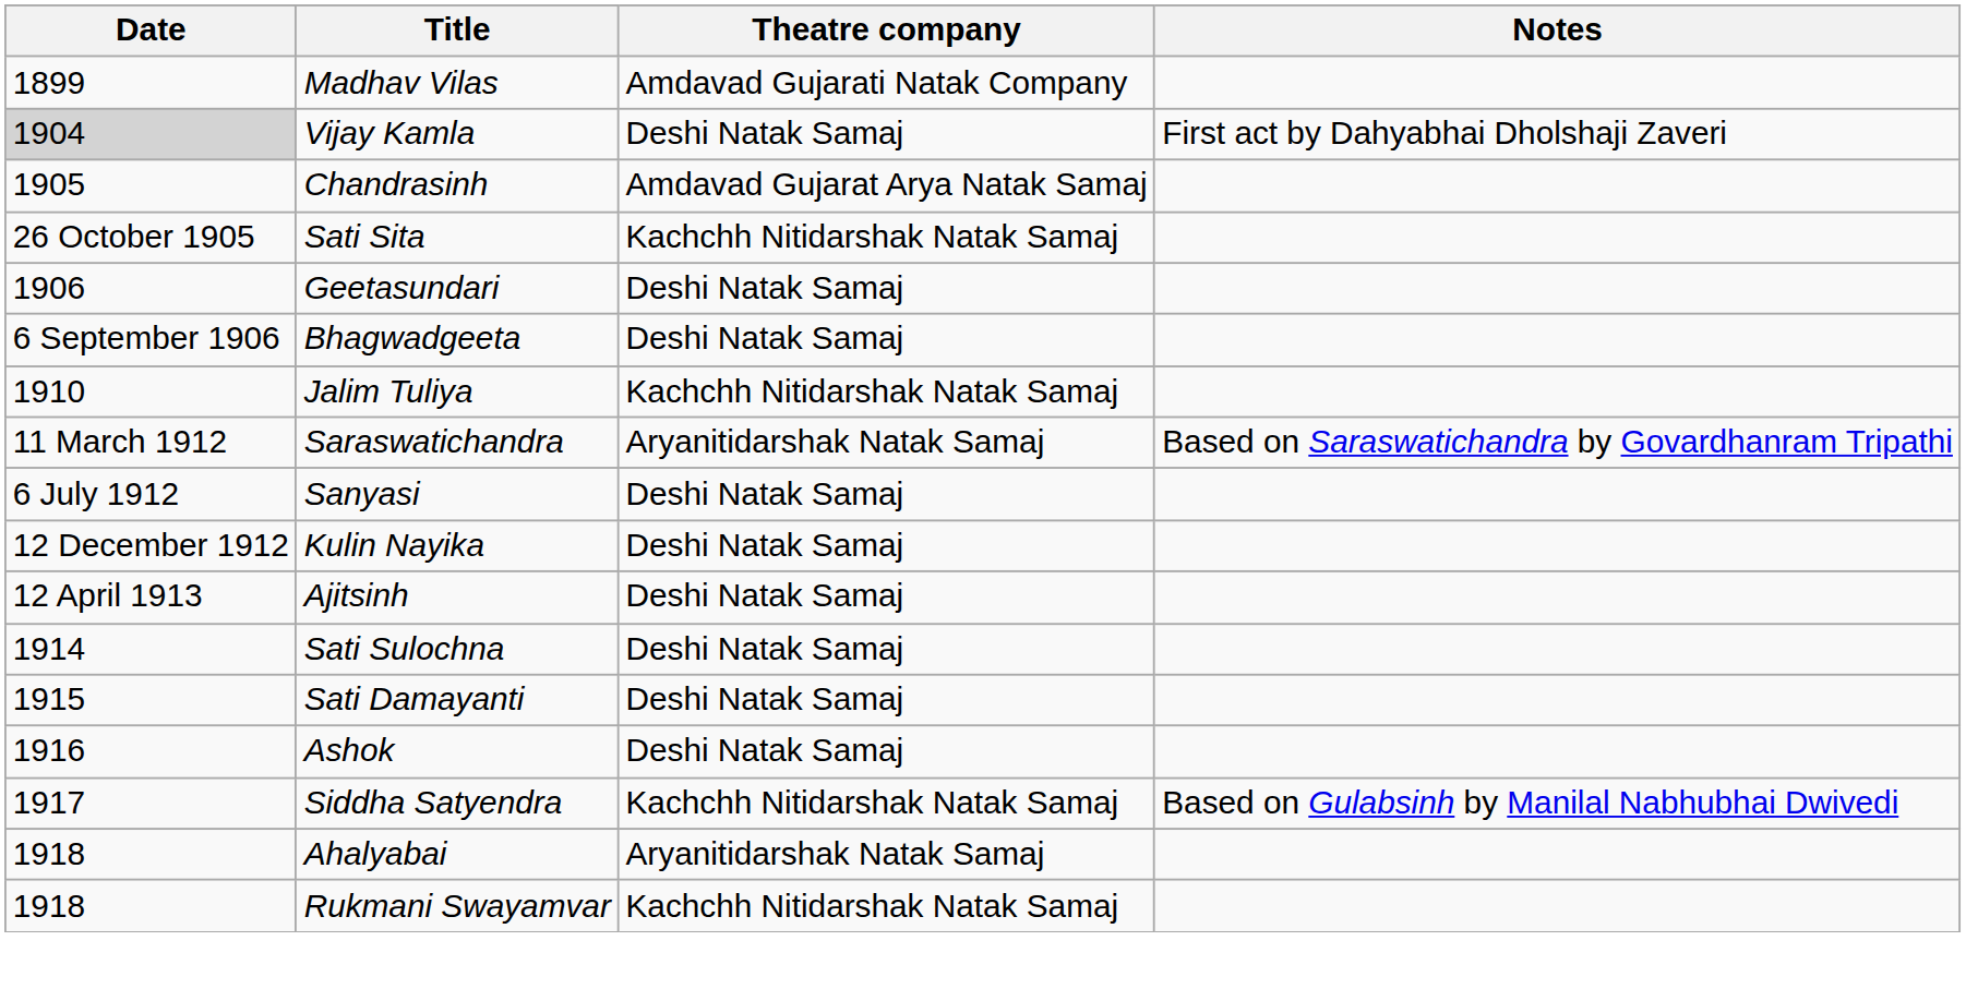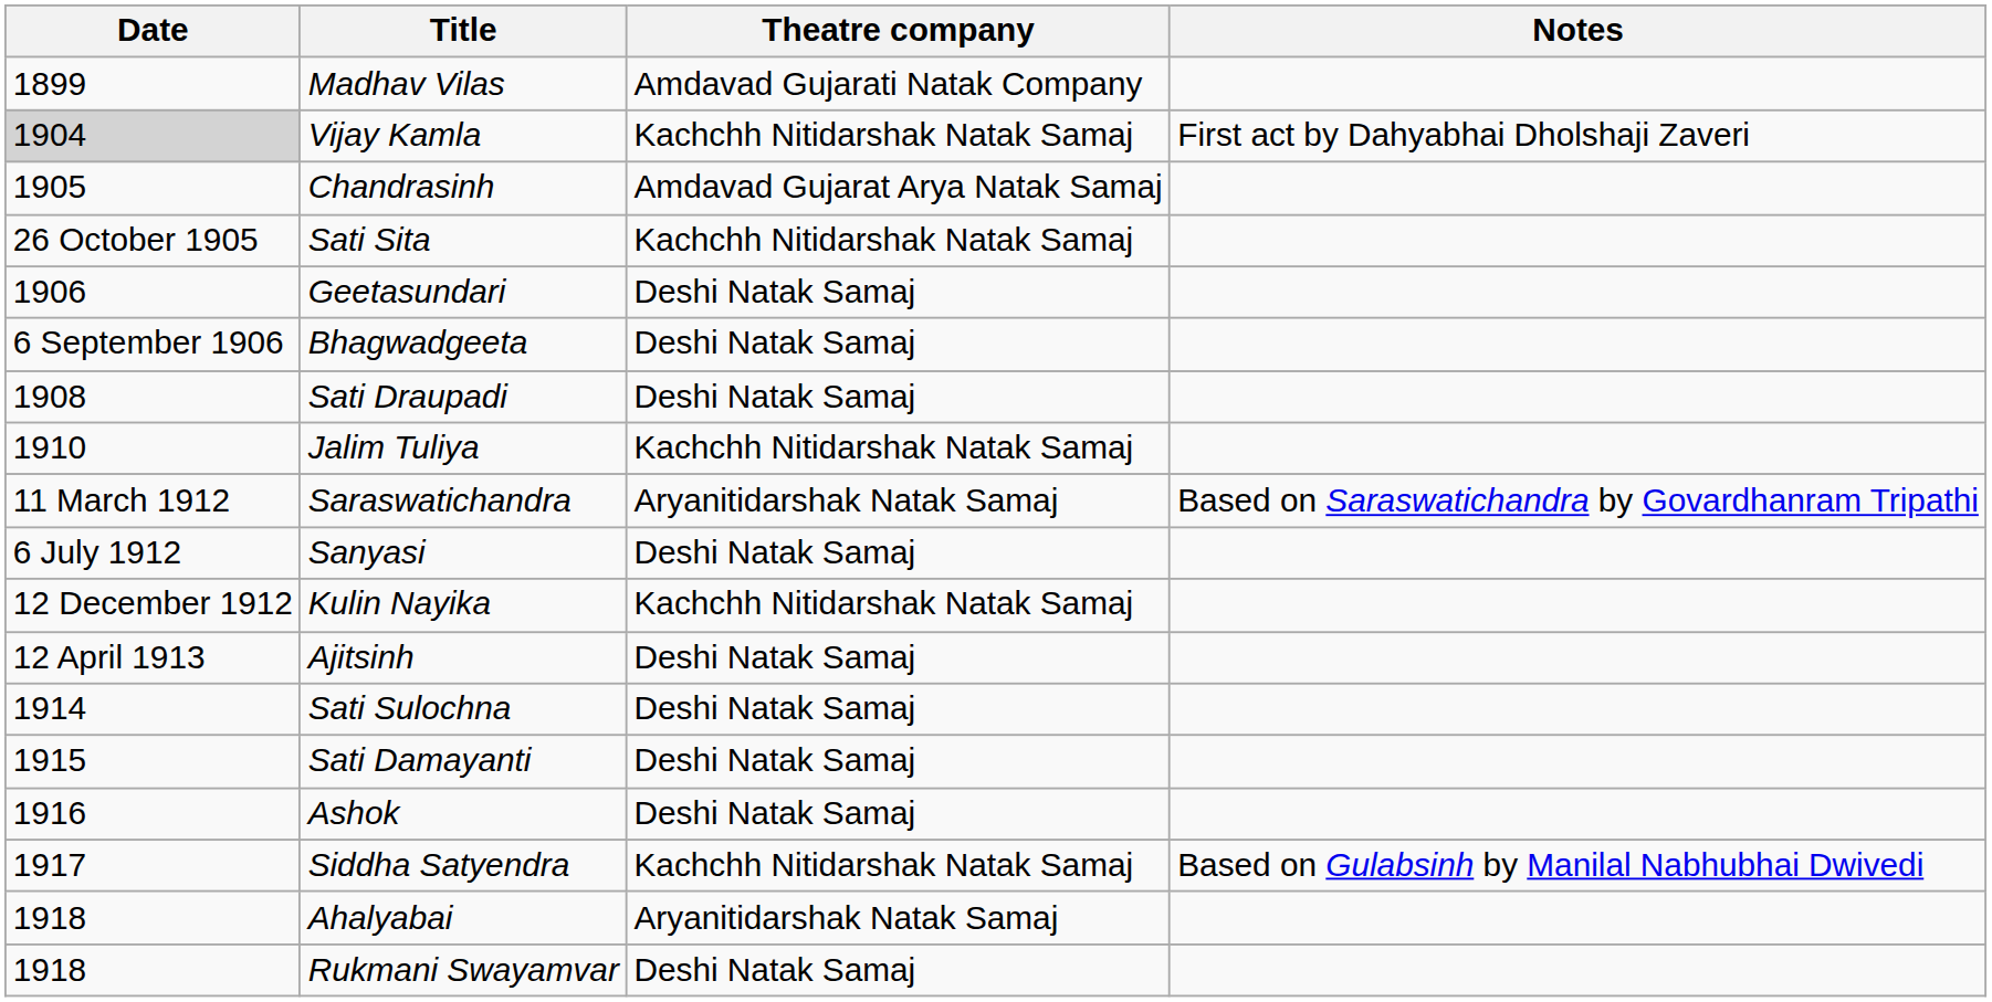Vijay Kamla | Theatre company: Deshi Natak Samaj -> Kachchh Nitidarshak Natak Samaj
+ row: 1908 | Sati Draupadi | Deshi Natak Samaj
Kulin Nayika | Theatre company: Deshi Natak Samaj -> Kachchh Nitidarshak Natak Samaj
Rukmani Swayamvar | Theatre company: Kachchh Nitidarshak Natak Samaj -> Deshi Natak Samaj
